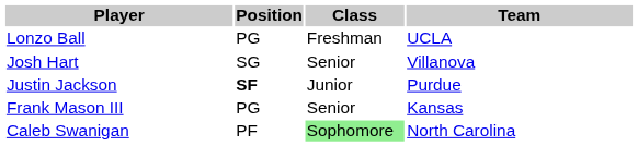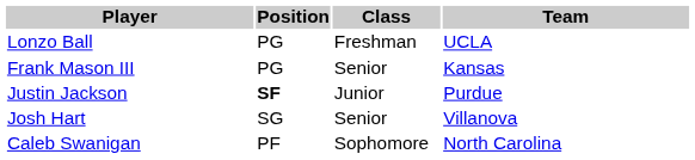rows swapped: Josh Hart <-> Frank Mason III
Caleb Swanigan | Class: lightgreen background -> no background
